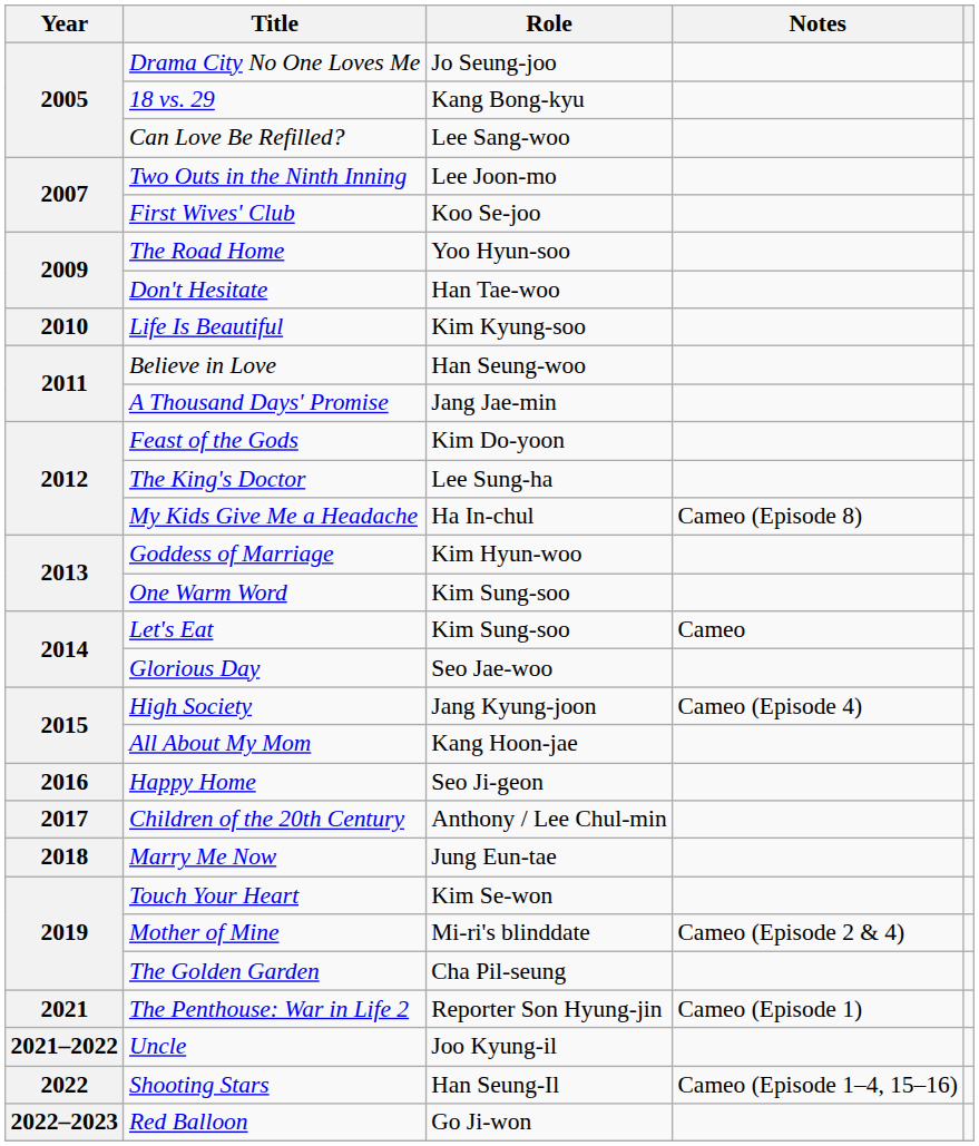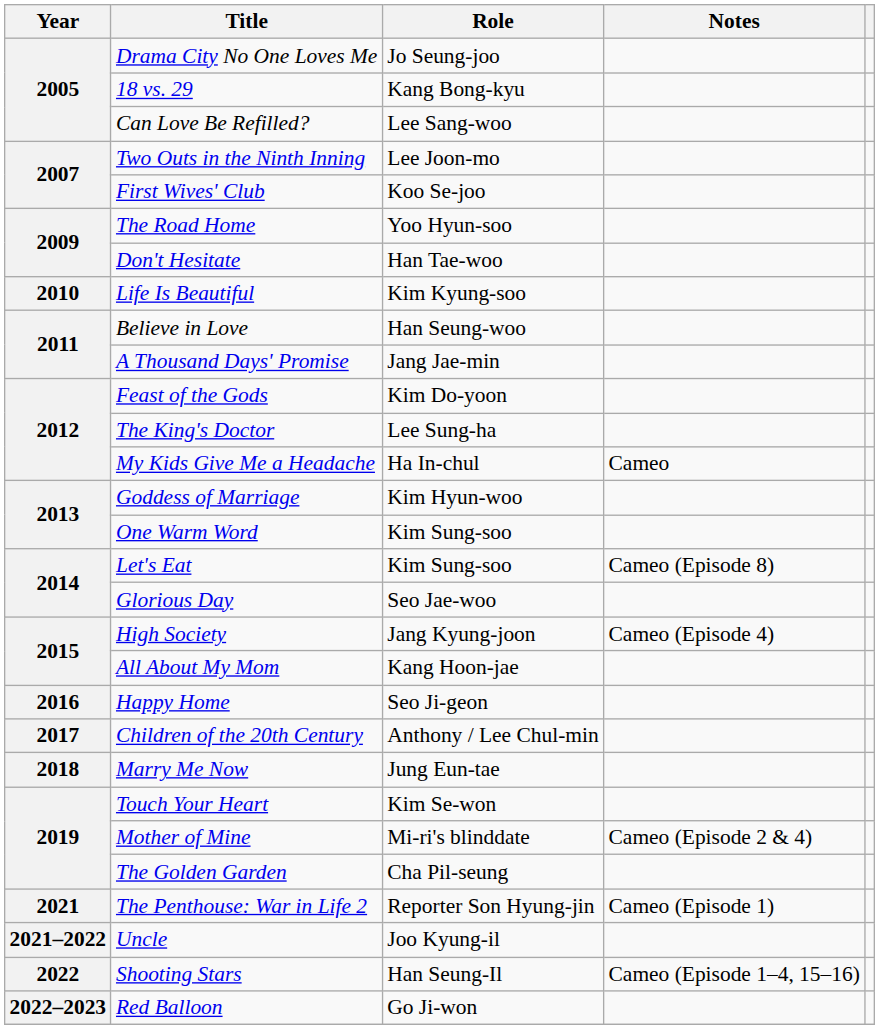My Kids Give Me a Headache | Notes: Cameo (Episode 8) -> Cameo
Let's Eat | Notes: Cameo -> Cameo (Episode 8)
